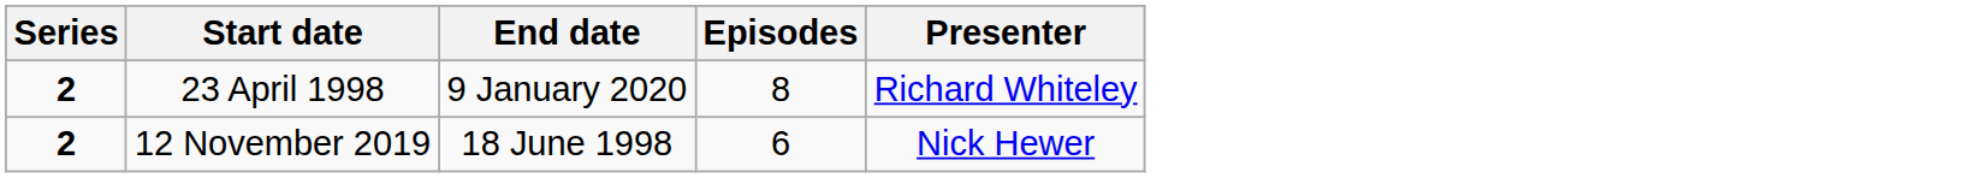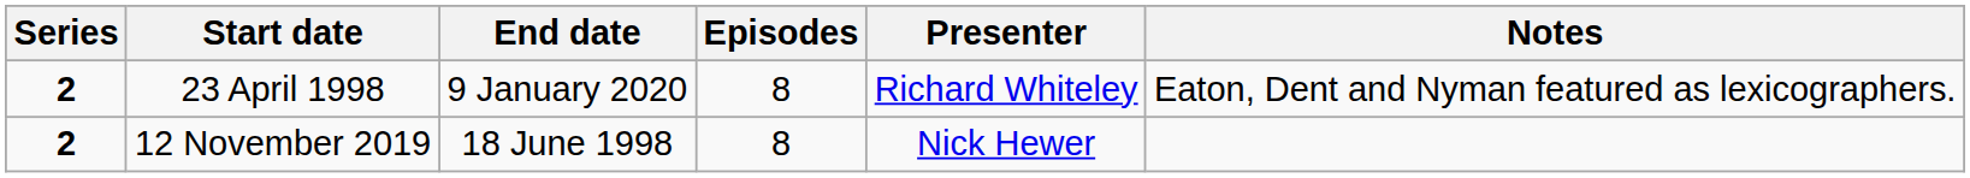+ column: Notes | Eaton, Dent and Nyman featured as lexicographers.
12 November 2019 | Episodes: 6 -> 8
